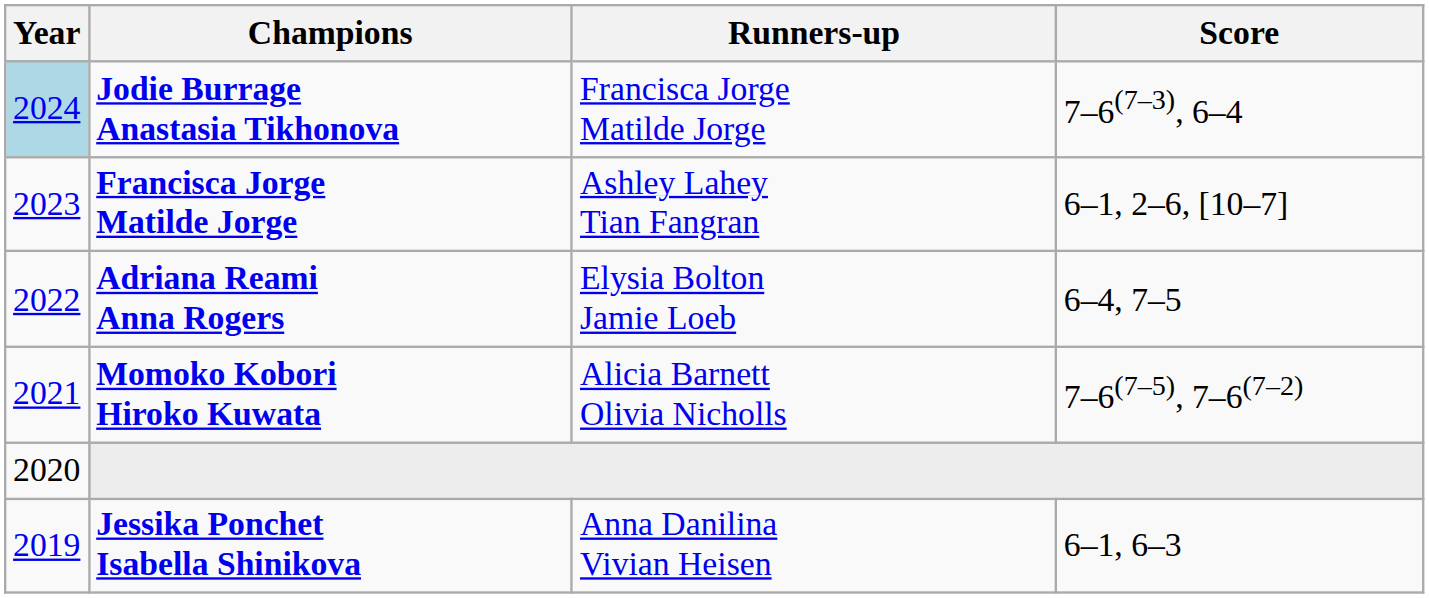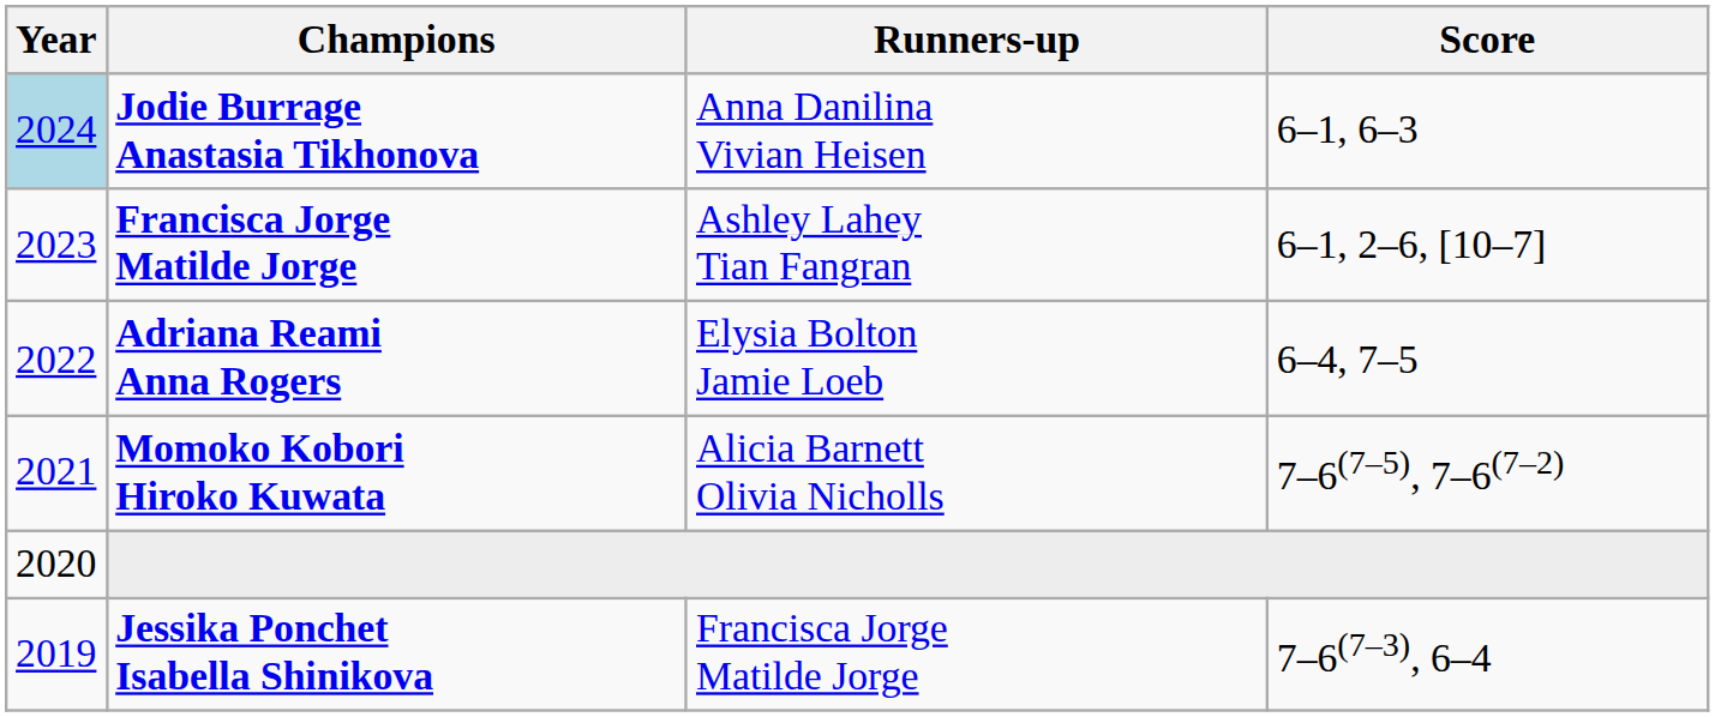Jodie Burrage Anastasia Tikhonova | Runners-up: Francisca Jorge Matilde Jorge -> Anna Danilina Vivian Heisen
Jodie Burrage Anastasia Tikhonova | Score: 7–6(7–3), 6–4 -> 6–1, 6–3
Jessika Ponchet Isabella Shinikova | Runners-up: Anna Danilina Vivian Heisen -> Francisca Jorge Matilde Jorge
Jessika Ponchet Isabella Shinikova | Score: 6–1, 6–3 -> 7–6(7–3), 6–4
